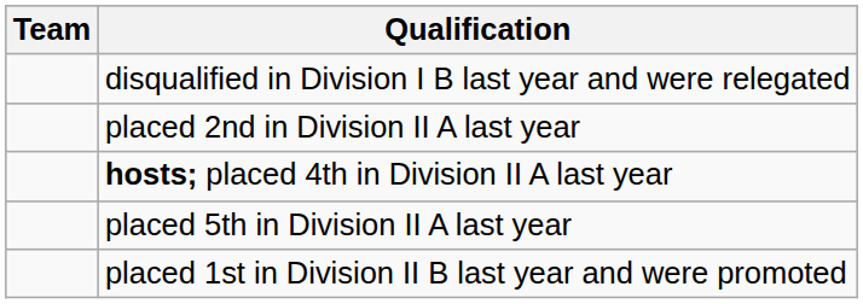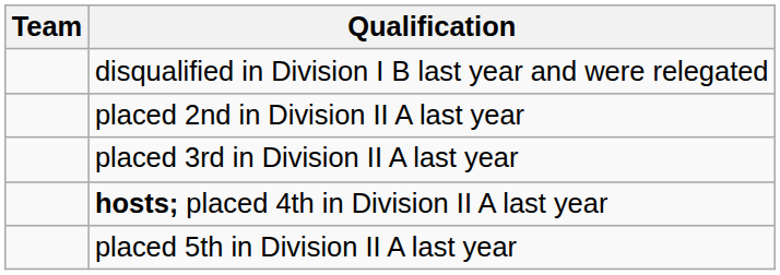+ row: placed 3rd in Division II A last year
- row: placed 1st in Division II B last year and were promoted
